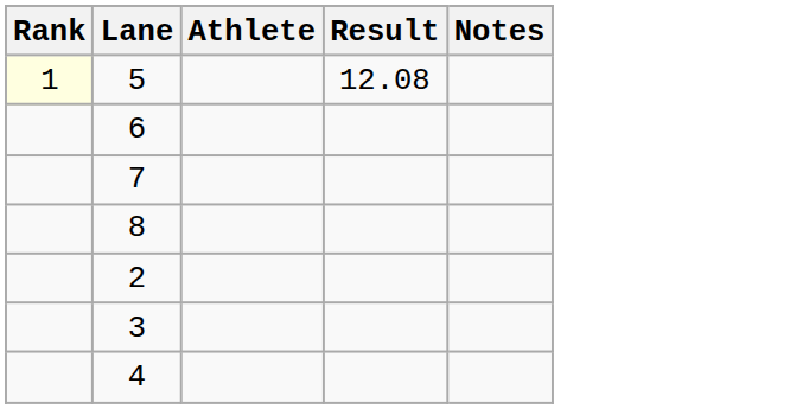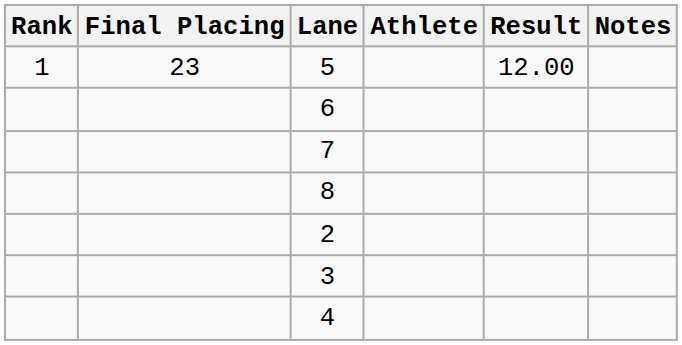+ column: Final Placing | 23
5 | Rank: lightyellow background -> no background
5 | Result: 12.08 -> 12.00
